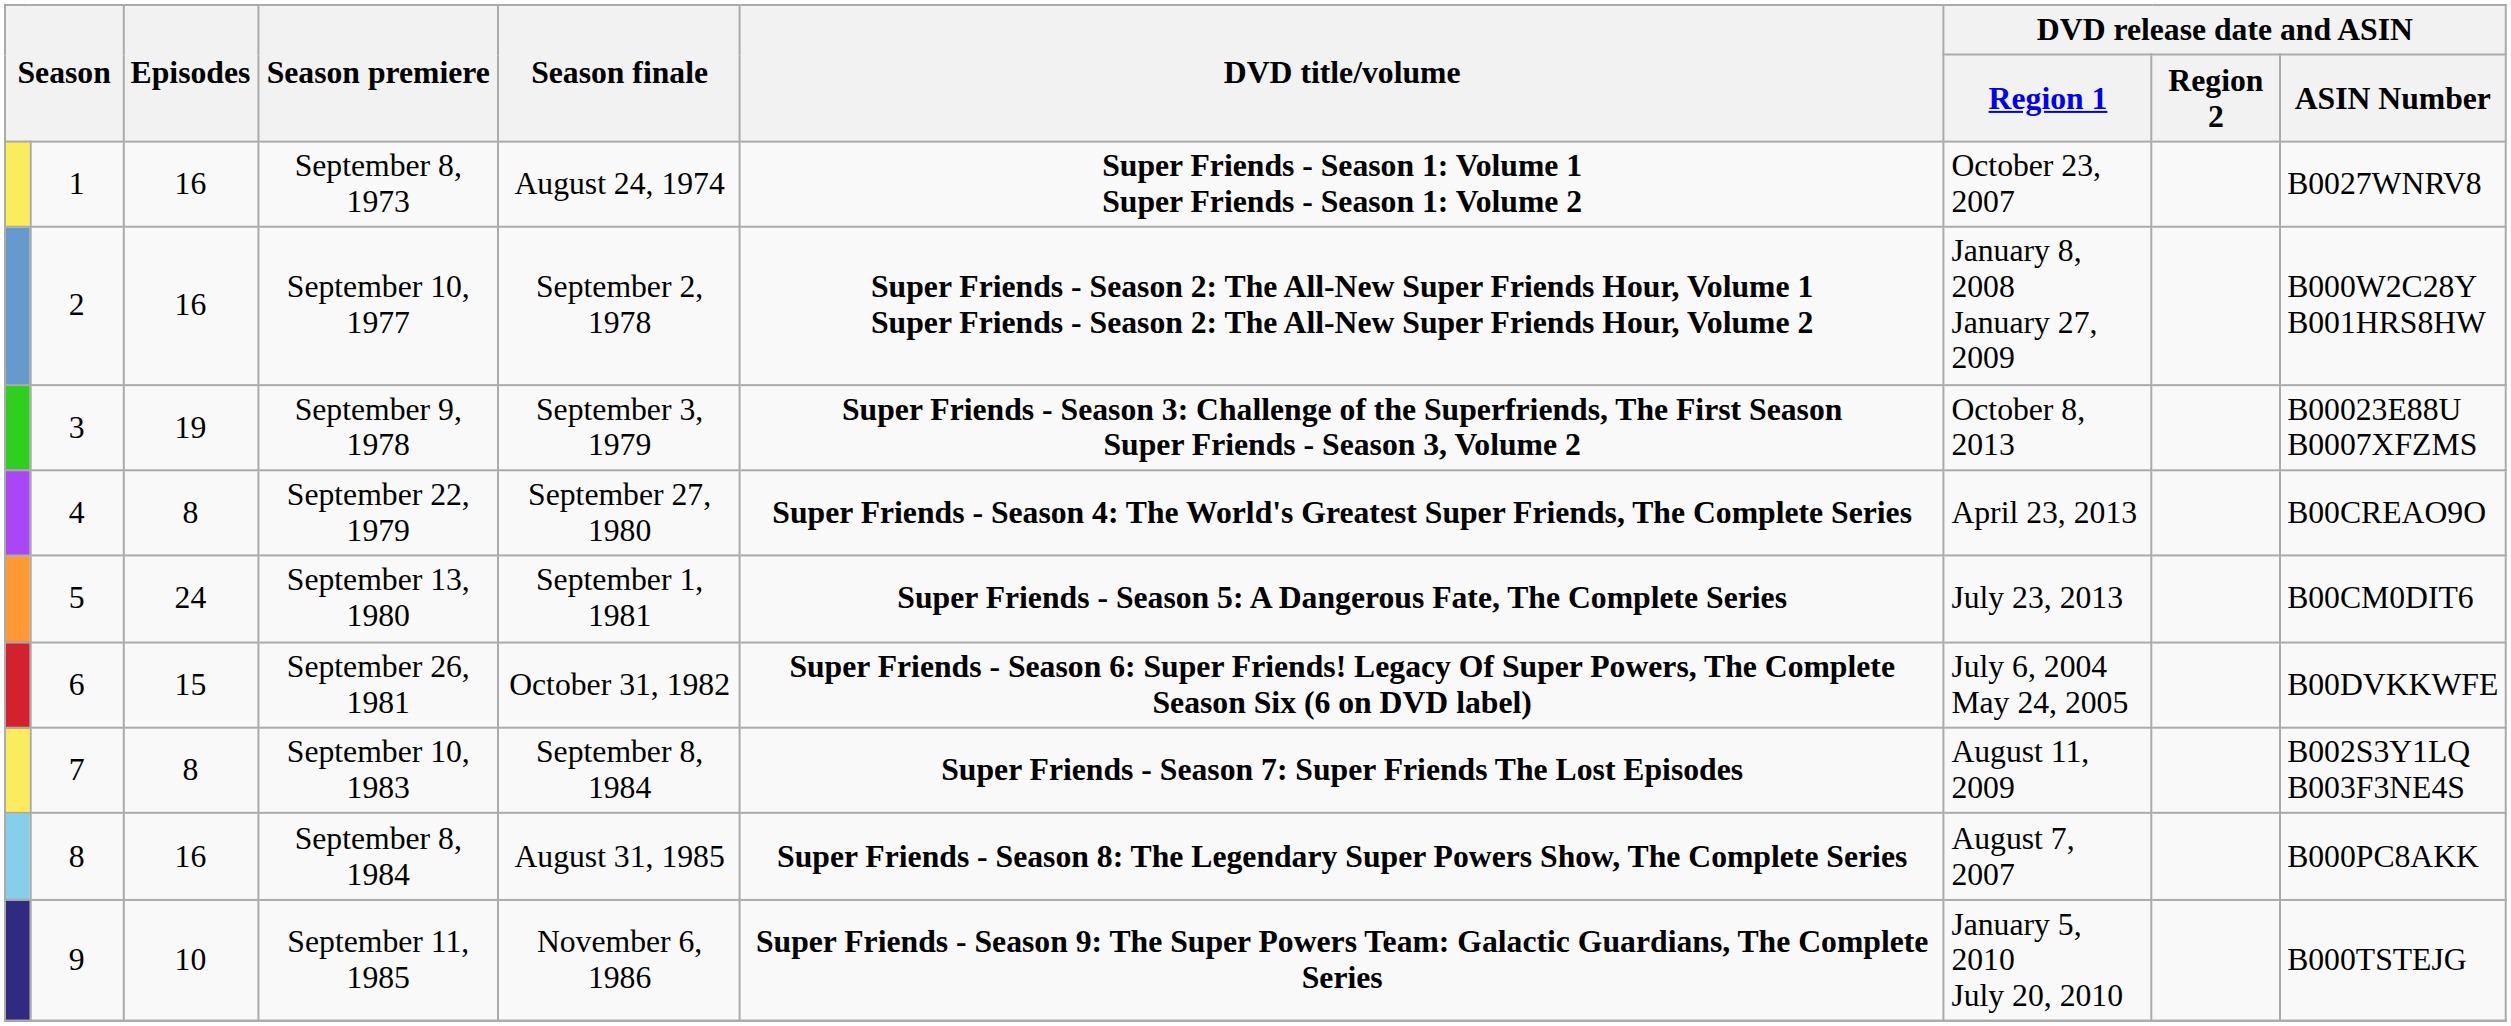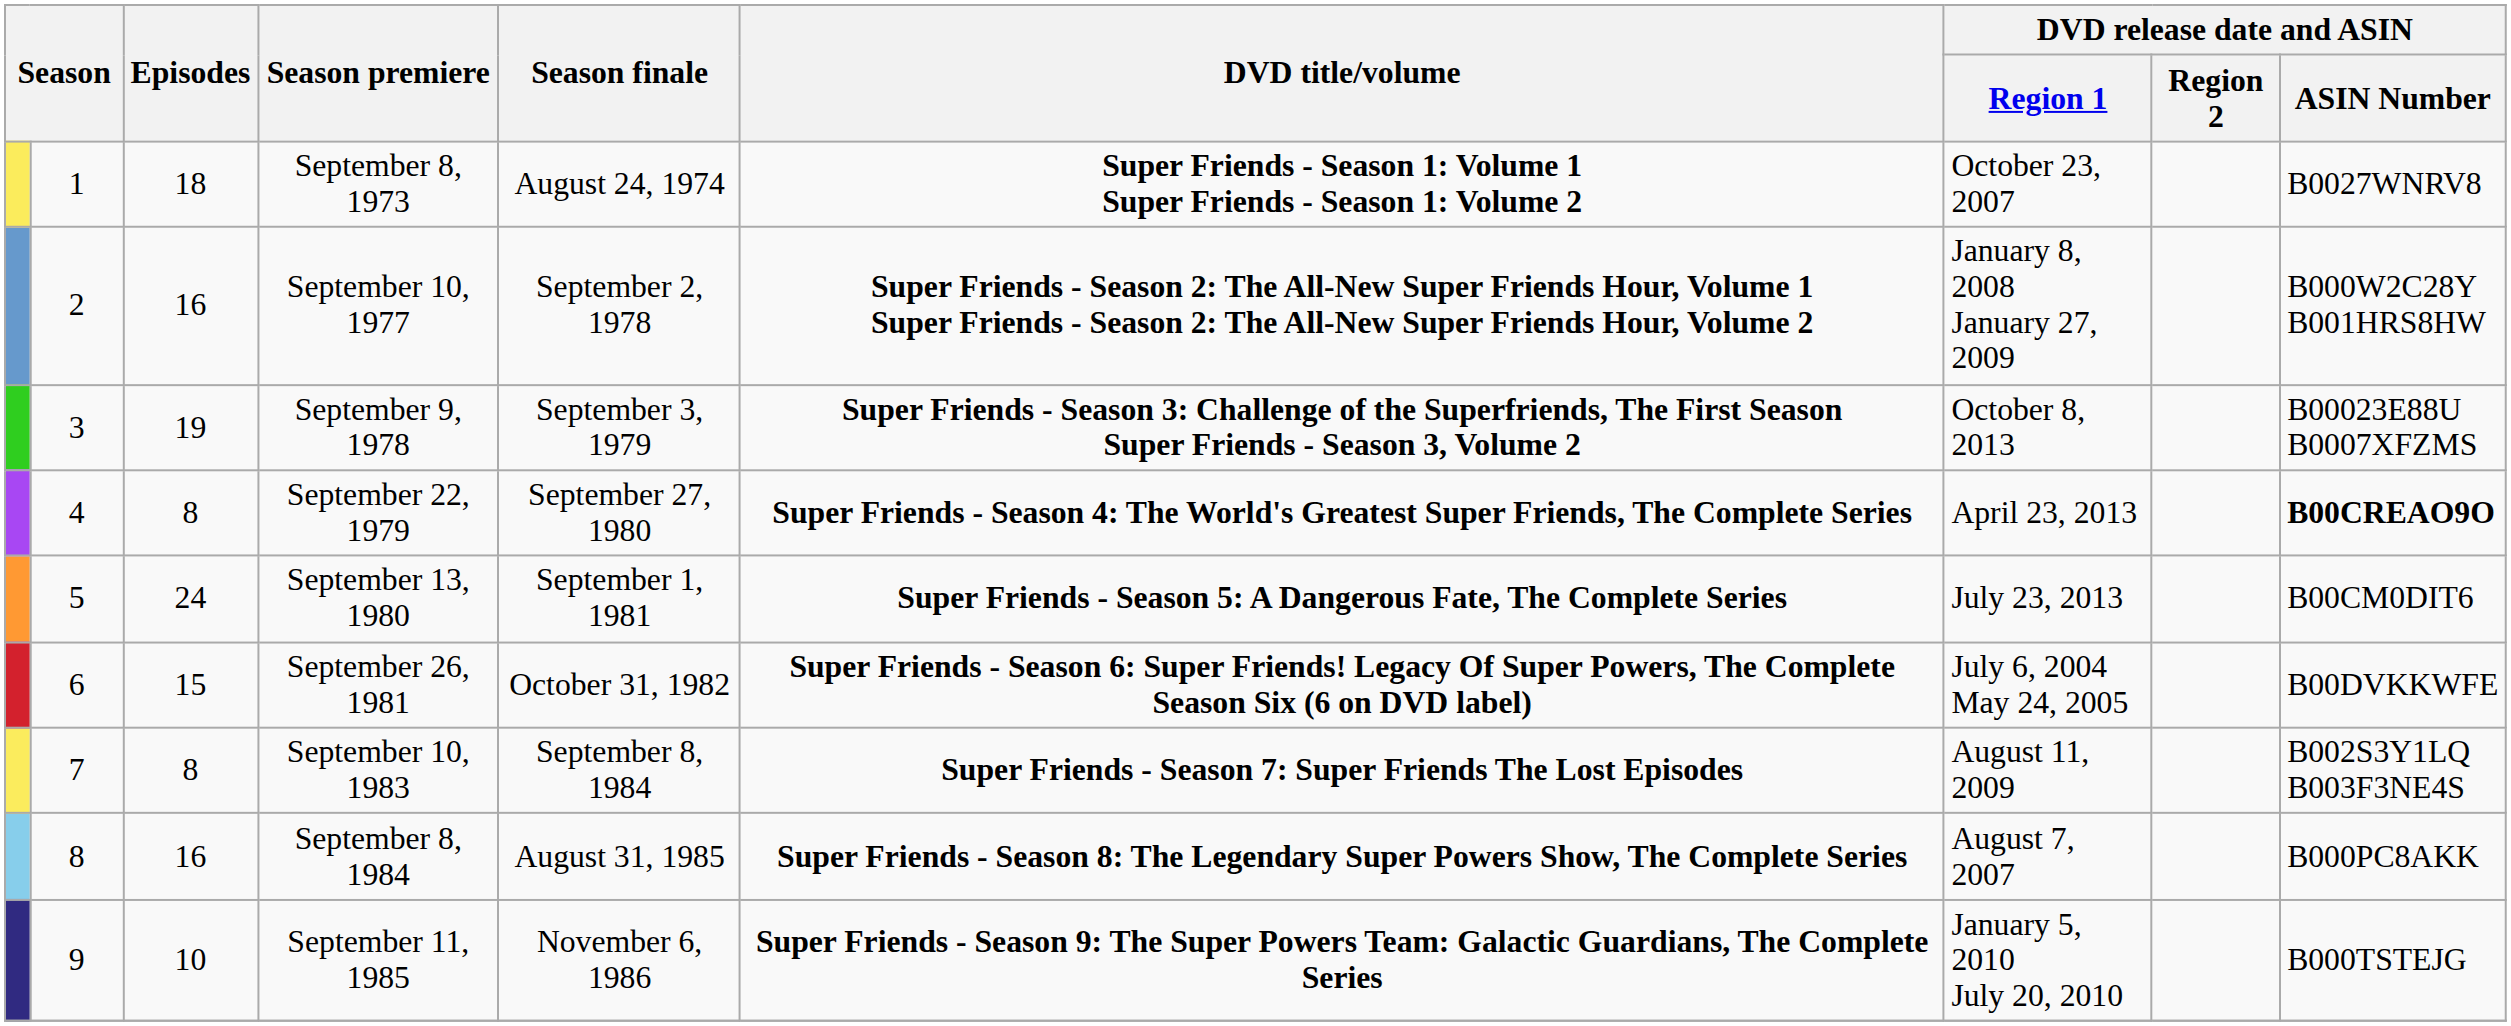September 8, 1973 | Episodes: 16 -> 18
September 22, 1979 | DVD release date and ASIN / ASIN Number: normal -> bold
